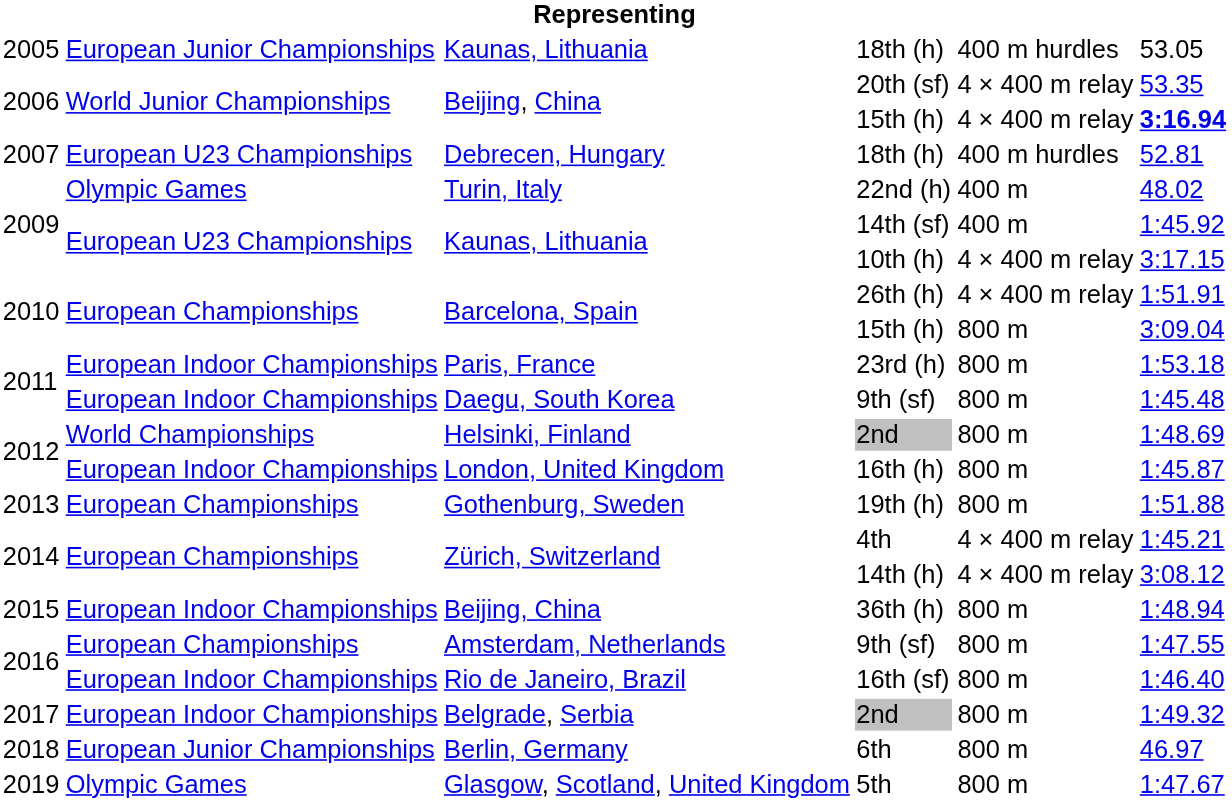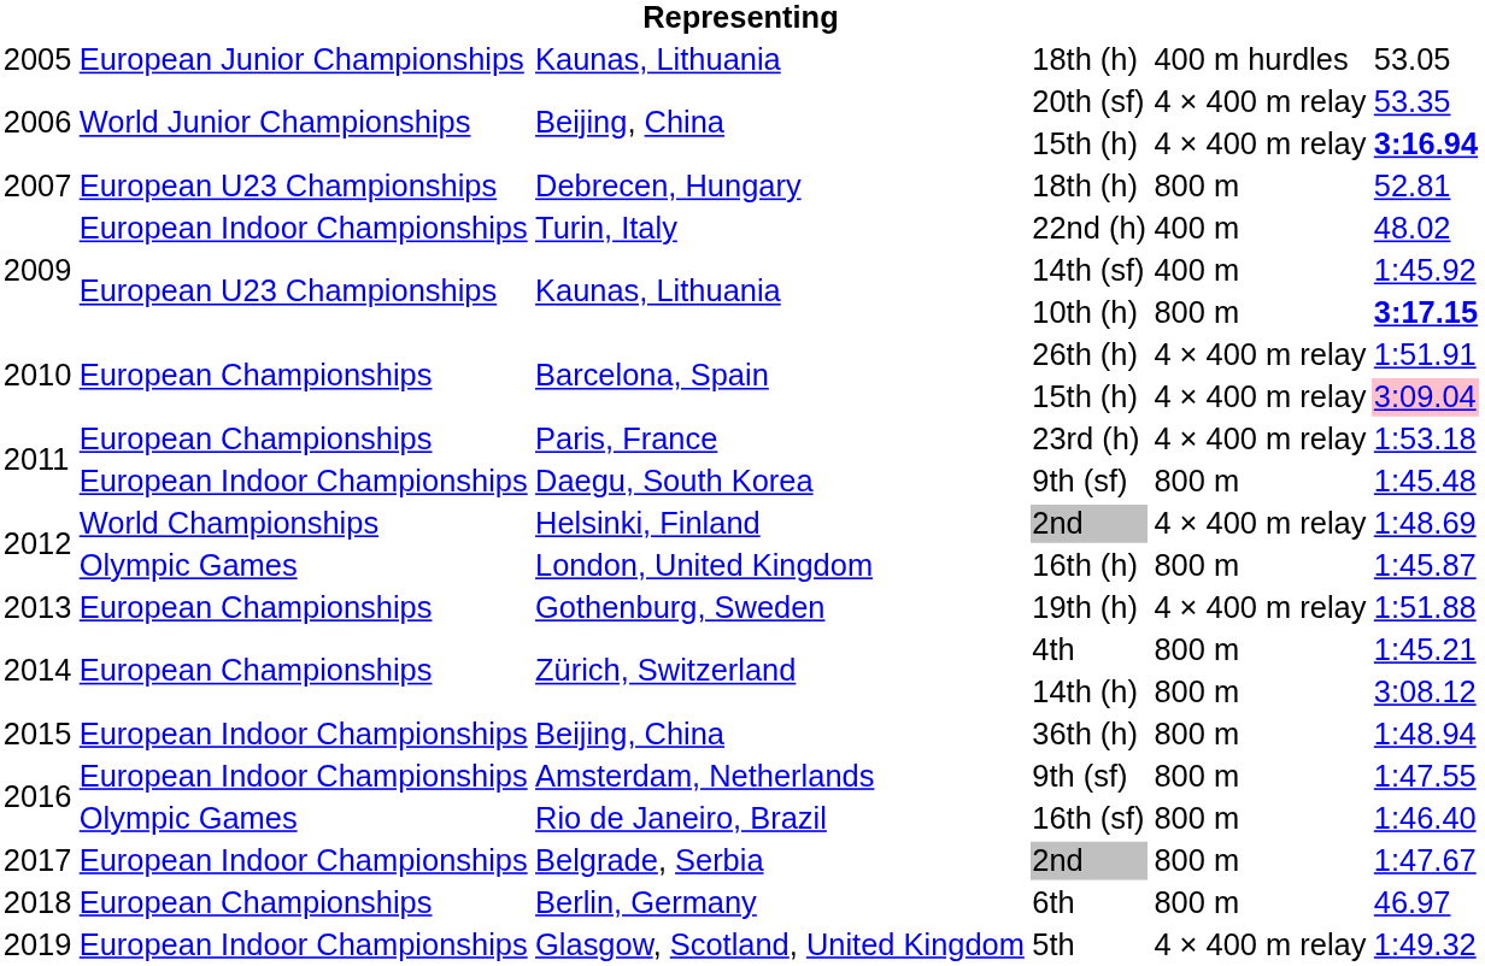Debrecen, Hungary / 18th (h) | column 5: 400 m hurdles -> 800 m
22nd (h) | column 2: Olympic Games -> European Indoor Championships
10th (h) | column 5: 4 × 400 m relay -> 800 m
10th (h) | column 6: normal -> bold
Barcelona, Spain / 15th (h) | column 5: 800 m -> 4 × 400 m relay
Barcelona, Spain / 15th (h) | column 6: no background -> pink background
23rd (h) | column 2: European Indoor Championships -> European Championships
23rd (h) | column 5: 800 m -> 4 × 400 m relay
Helsinki, Finland / 2nd | column 5: 800 m -> 4 × 400 m relay
16th (h) | column 2: European Indoor Championships -> Olympic Games
19th (h) | column 5: 800 m -> 4 × 400 m relay
4th | column 5: 4 × 400 m relay -> 800 m
14th (h) | column 5: 4 × 400 m relay -> 800 m
Amsterdam, Netherlands / 9th (sf) | column 2: European Championships -> European Indoor Championships
16th (sf) | column 2: European Indoor Championships -> Olympic Games
Belgrade, Serbia / 2nd | column 6: 1:49.32 -> 1:47.67
6th | column 2: European Junior Championships -> European Championships
5th | column 2: Olympic Games -> European Indoor Championships
5th | column 5: 800 m -> 4 × 400 m relay
5th | column 6: 1:47.67 -> 1:49.32
